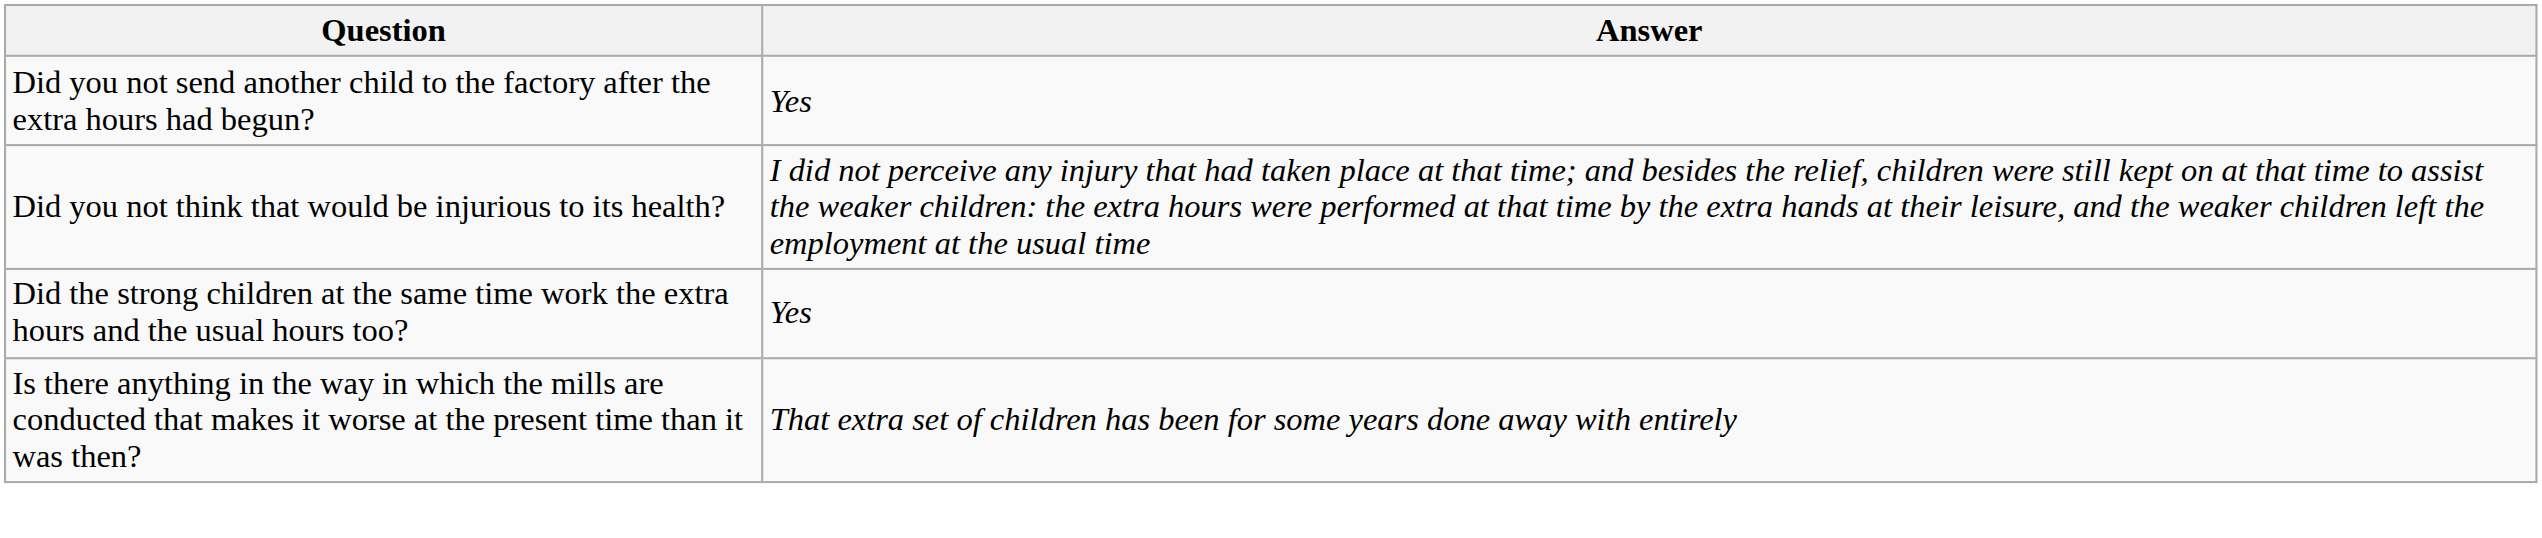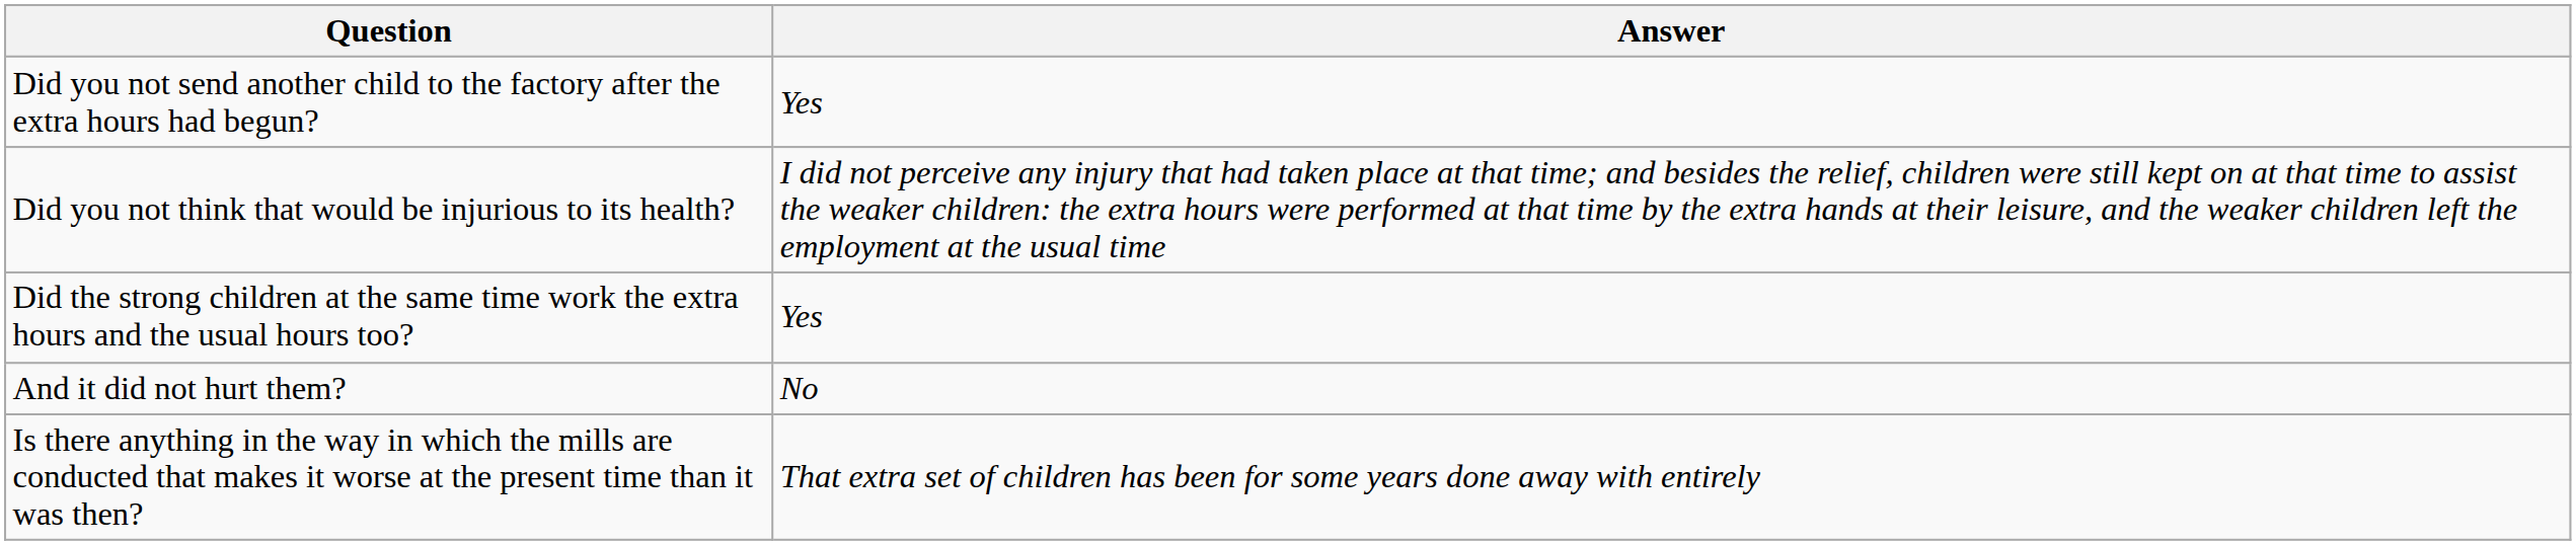+ row: And it did not hurt them? | No
